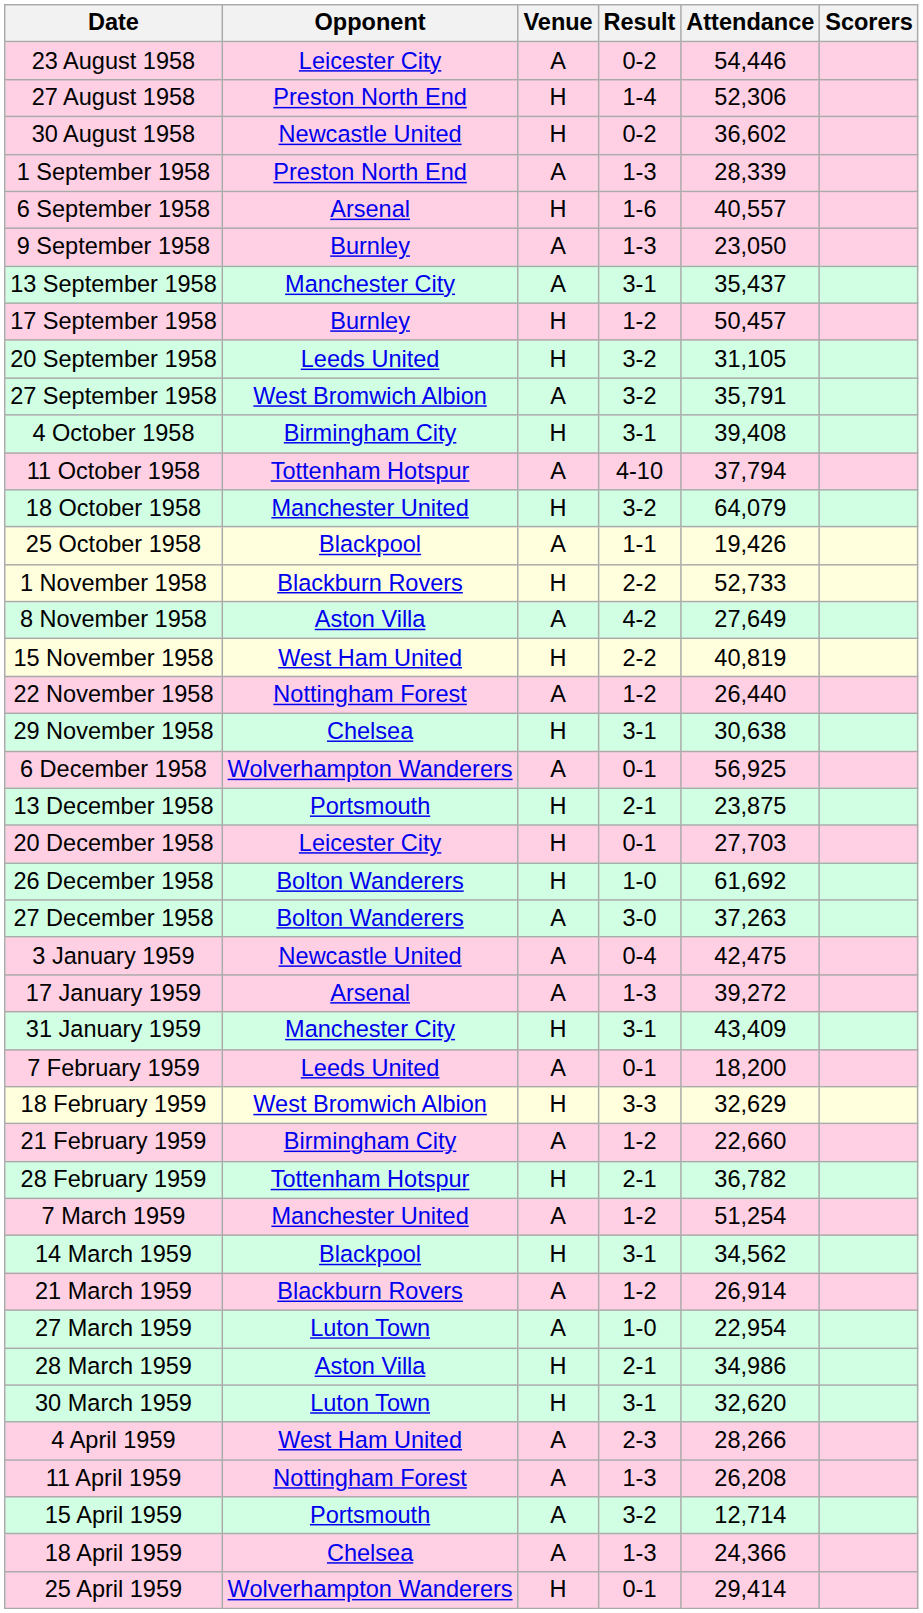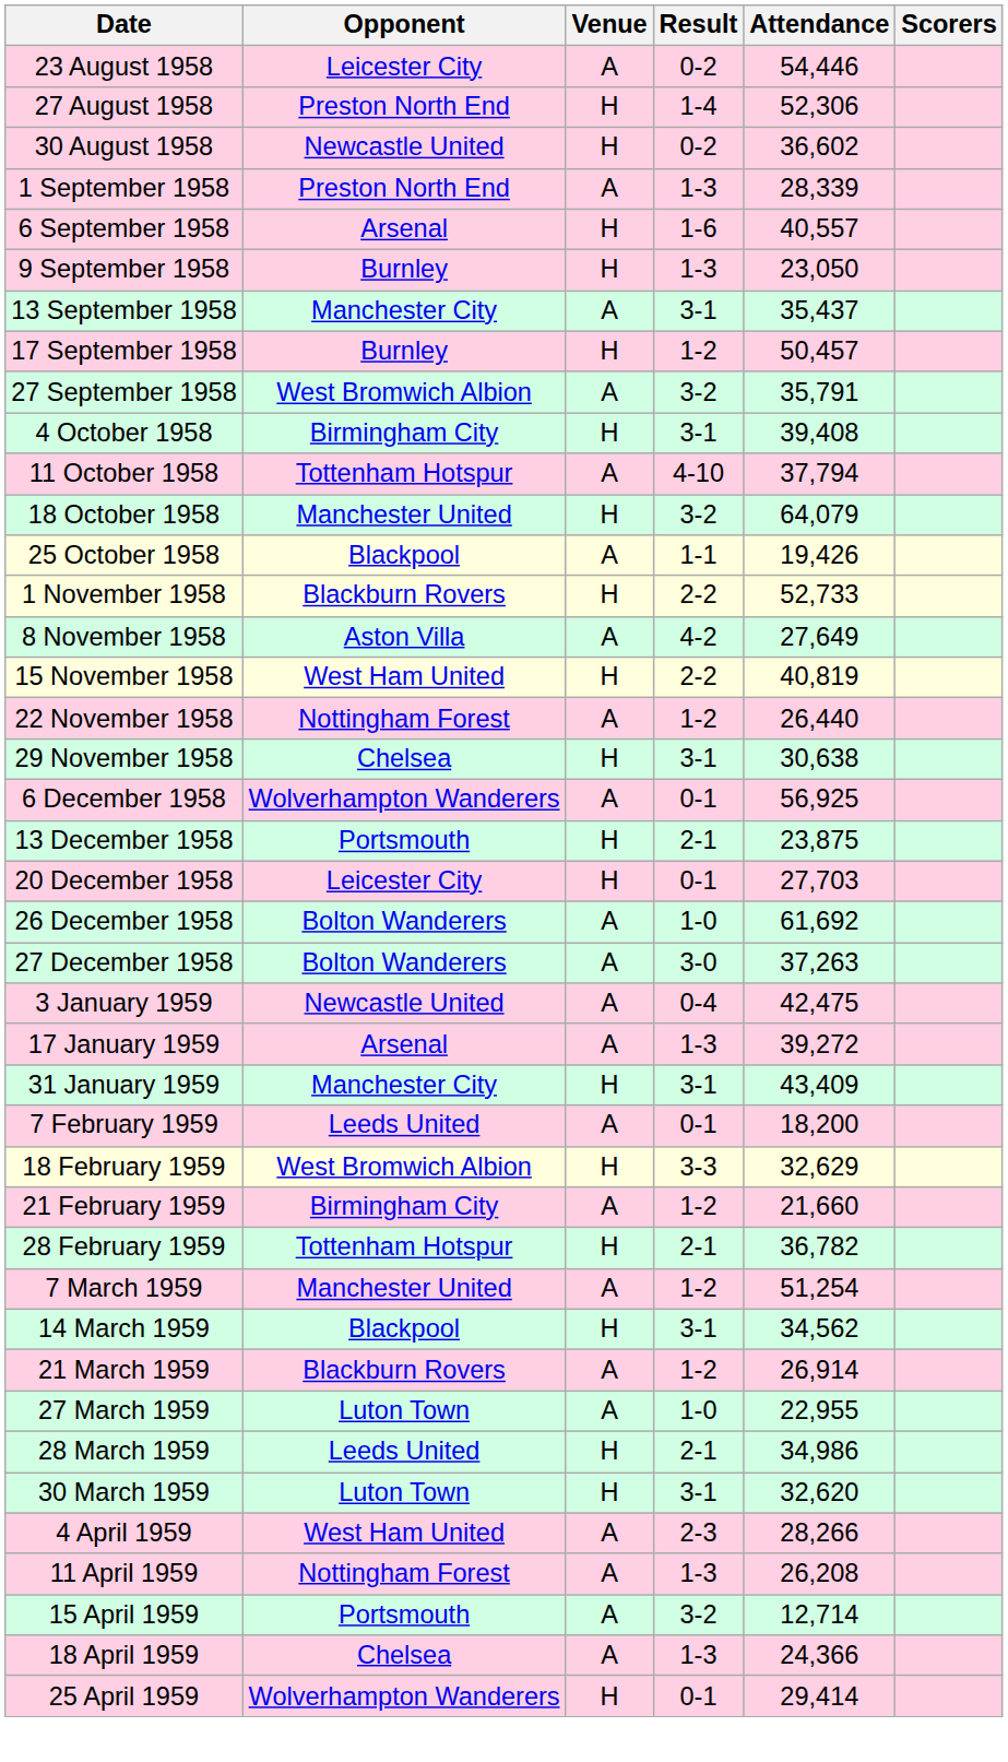9 September 1958 | Venue: A -> H
- row: 20 September 1958 | Leeds United | H | 3-2 | 31,105
26 December 1958 | Venue: H -> A
21 February 1959 | Attendance: 22,660 -> 21,660
27 March 1959 | Attendance: 22,954 -> 22,955
28 March 1959 | Opponent: Aston Villa -> Leeds United
